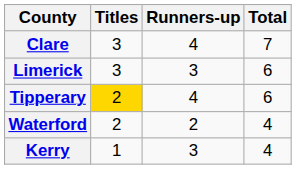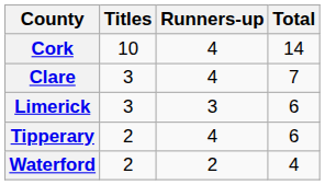+ row: Cork | 10 | 4 | 14
Tipperary | Titles: gold background -> no background
- row: Kerry | 1 | 3 | 4
